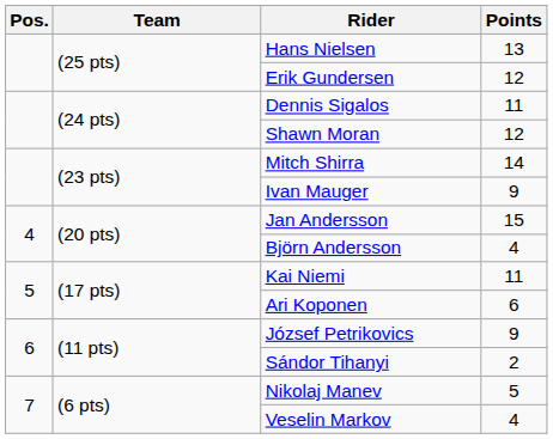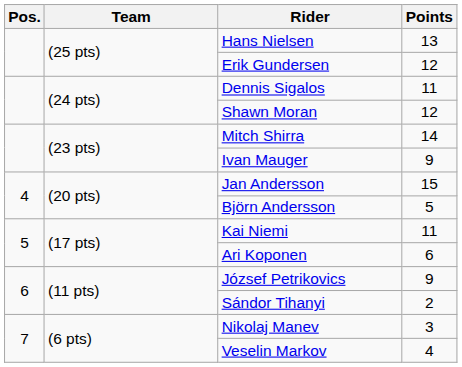Björn Andersson | Points: 4 -> 5
Nikolaj Manev | Points: 5 -> 3
